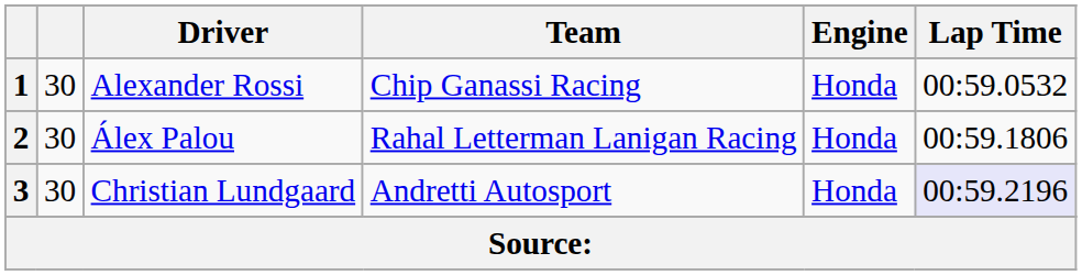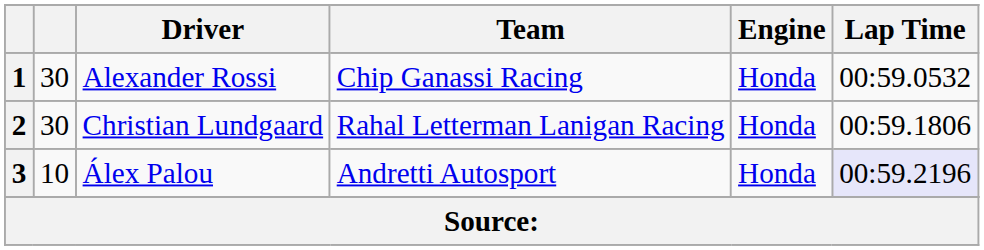2 | Driver: Álex Palou -> Christian Lundgaard
3 | column 2: 30 -> 10
3 | Driver: Christian Lundgaard -> Álex Palou
